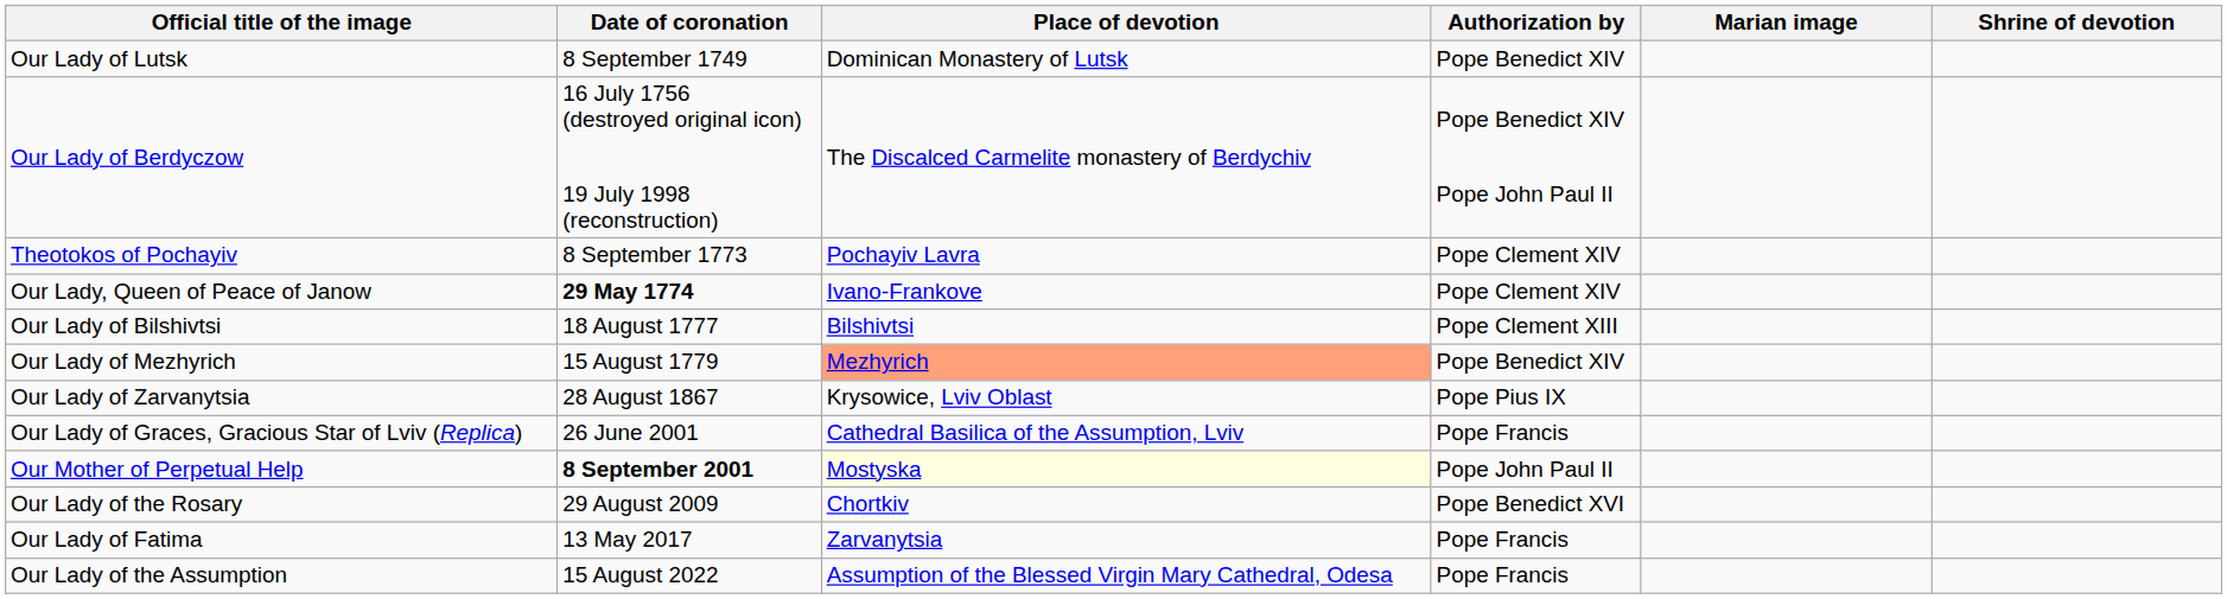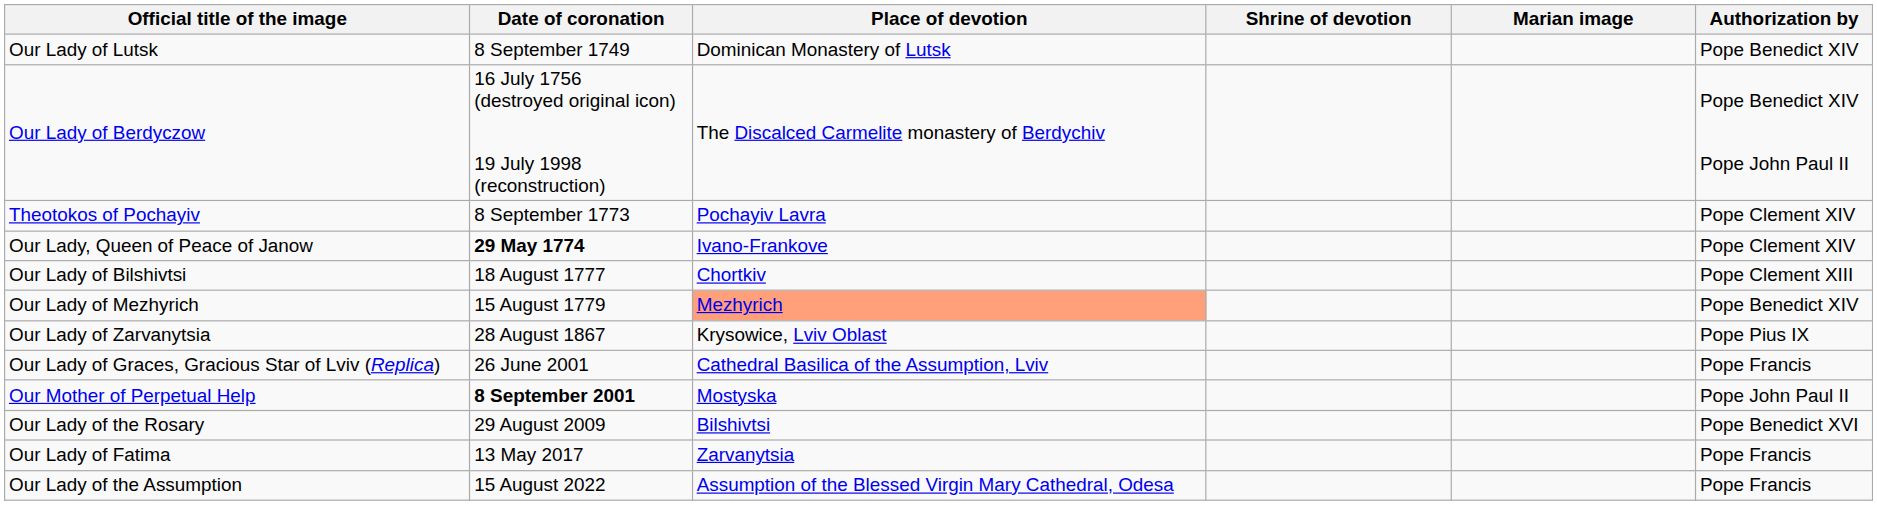columns swapped: Authorization by <-> Shrine of devotion
Our Lady of Bilshivtsi | Place of devotion: Bilshivtsi -> Chortkiv
Our Mother of Perpetual Help | Place of devotion: lightyellow background -> no background
Our Lady of the Rosary | Place of devotion: Chortkiv -> Bilshivtsi
